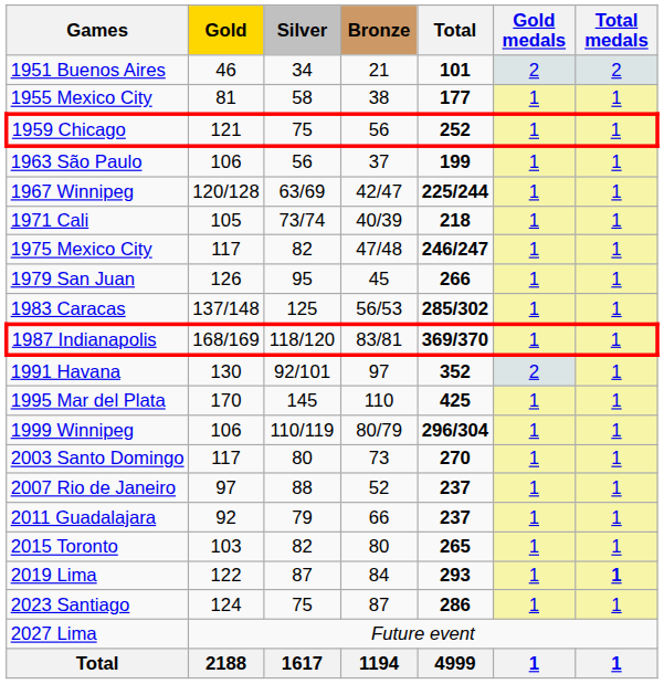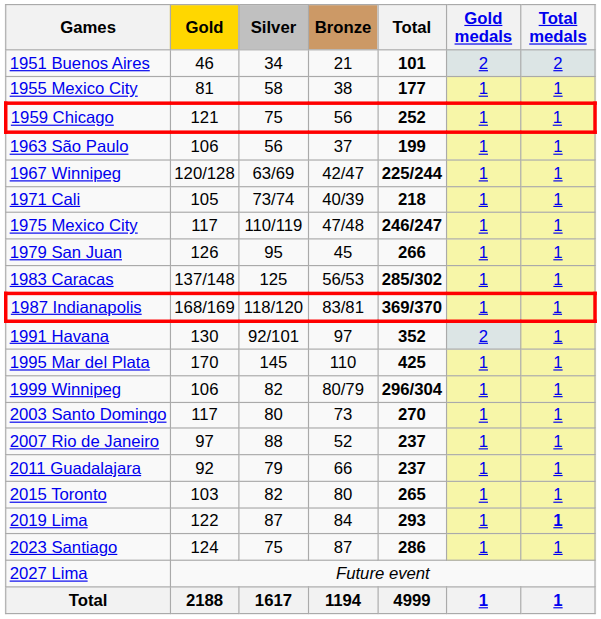1975 Mexico City | Silver: 82 -> 110/119
1999 Winnipeg | Silver: 110/119 -> 82
